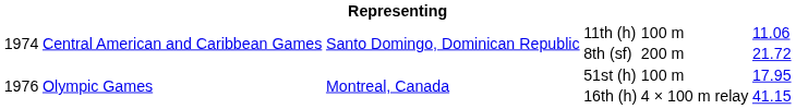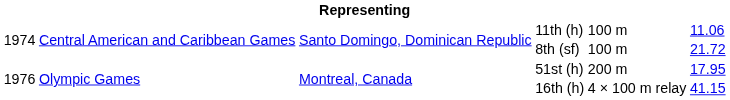8th (sf) | column 5: 200 m -> 100 m
51st (h) | column 5: 100 m -> 200 m
